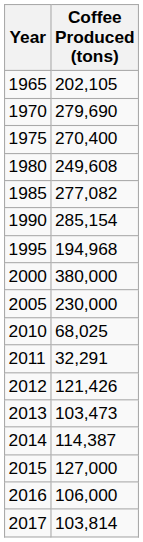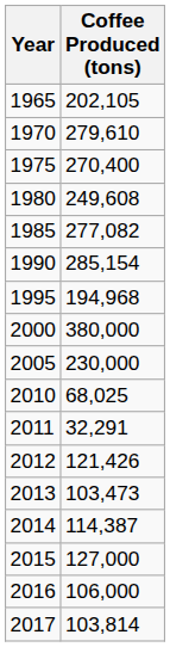1970 | Coffee Produced (tons): 279,690 -> 279,610
